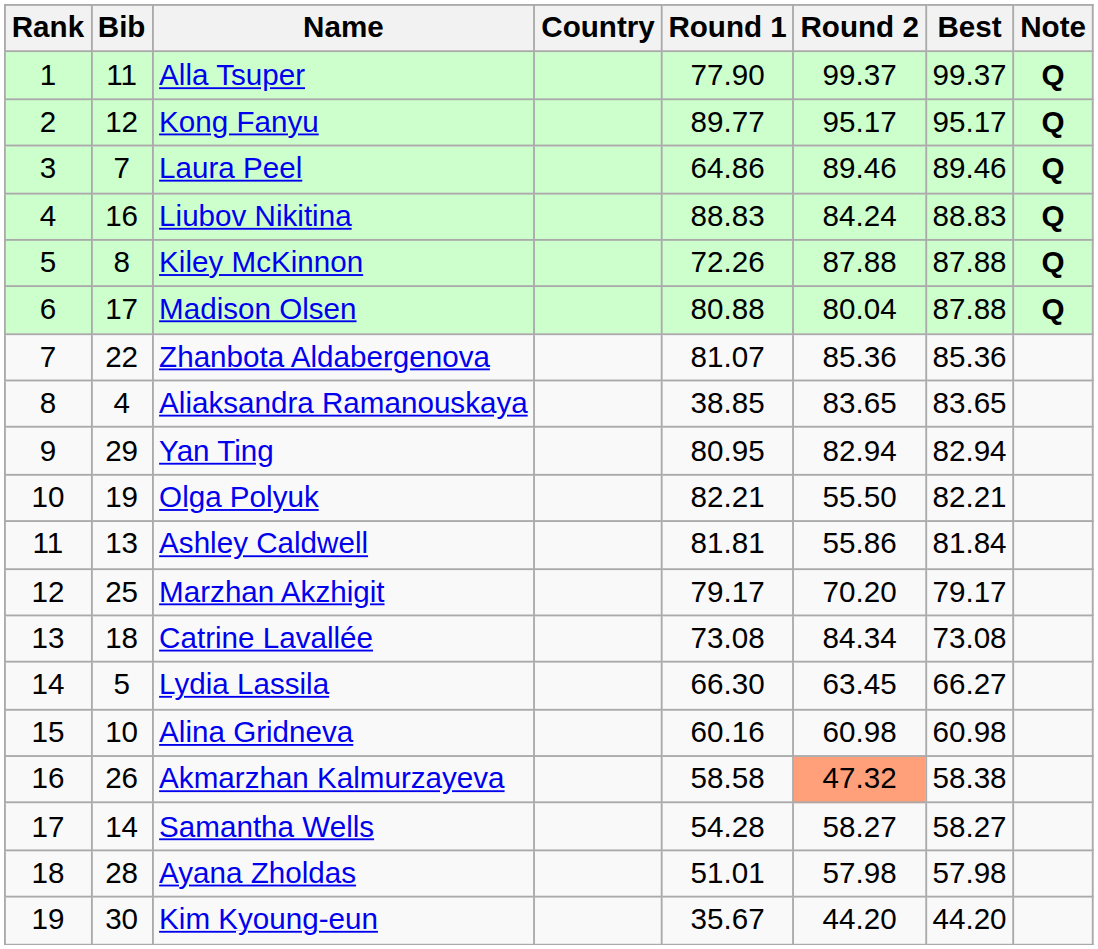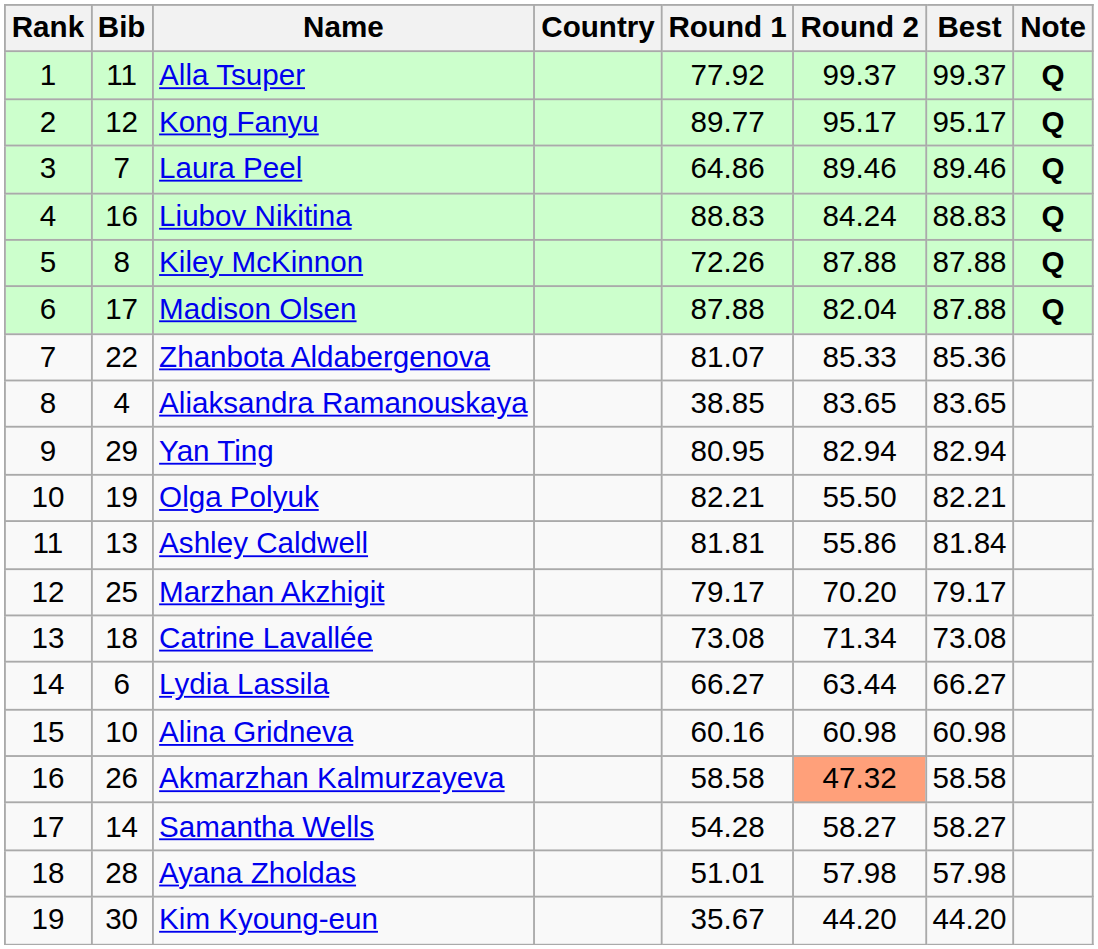Alla Tsuper | Round 1: 77.90 -> 77.92
Madison Olsen | Round 1: 80.88 -> 87.88
Madison Olsen | Round 2: 80.04 -> 82.04
Zhanbota Aldabergenova | Round 2: 85.36 -> 85.33
Catrine Lavallée | Round 2: 84.34 -> 71.34
Lydia Lassila | Bib: 5 -> 6
Lydia Lassila | Round 1: 66.30 -> 66.27
Lydia Lassila | Round 2: 63.45 -> 63.44
Akmarzhan Kalmurzayeva | Best: 58.38 -> 58.58
